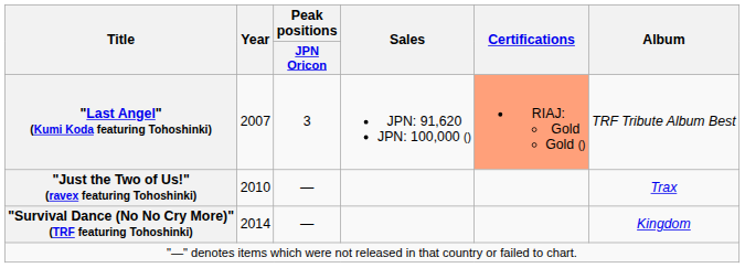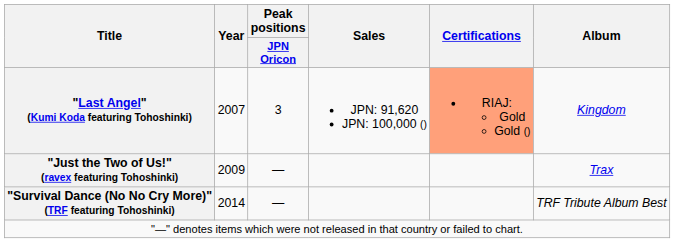"Last Angel" (Kumi Koda featuring Tohoshinki) | Album: TRF Tribute Album Best -> Kingdom
"Just the Two of Us!" (ravex featuring Tohoshinki) | Year: 2010 -> 2009
"Survival Dance (No No Cry More)" (TRF featuring Tohoshinki) | Album: Kingdom -> TRF Tribute Album Best
